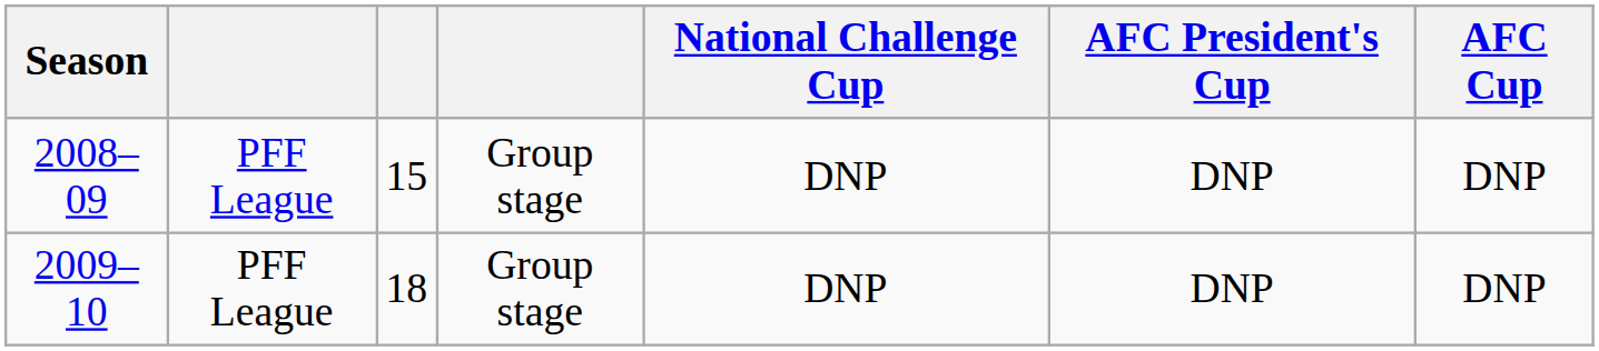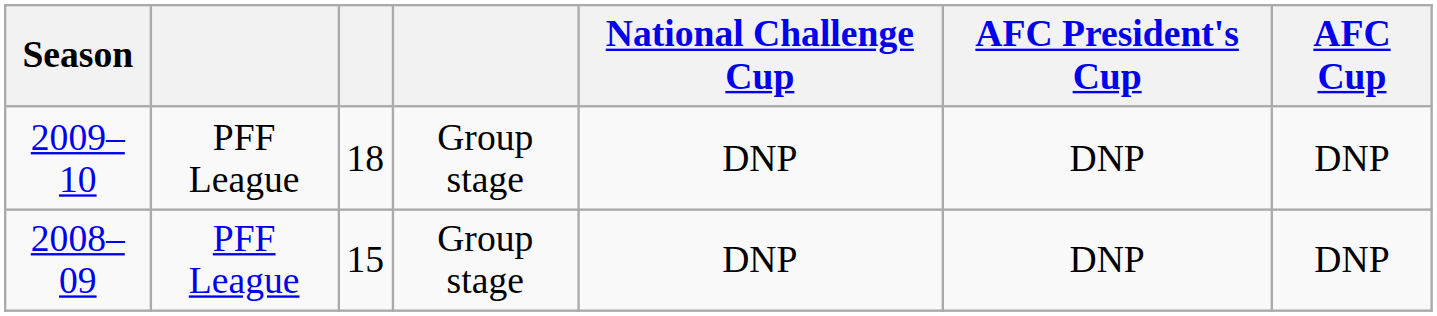rows swapped: 2008–09 <-> 2009–10
